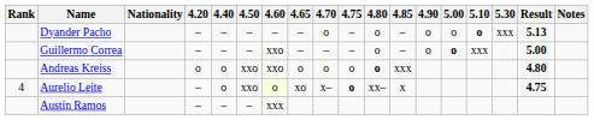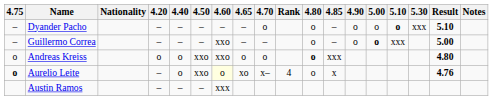columns swapped: Rank <-> 4.75
Dyander Pacho | Result: 5.13 -> 5.10
Aurelio Leite | 4.80: xx– -> o
Aurelio Leite | Result: 4.75 -> 4.76
